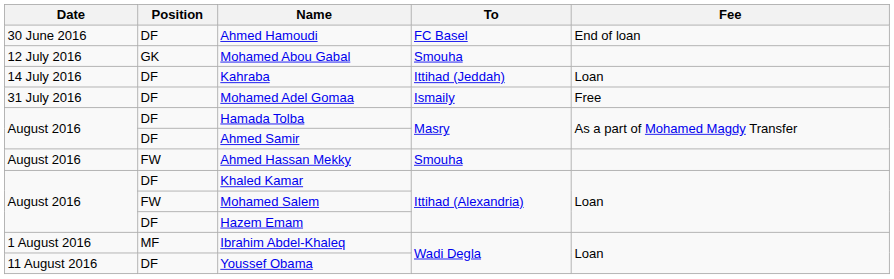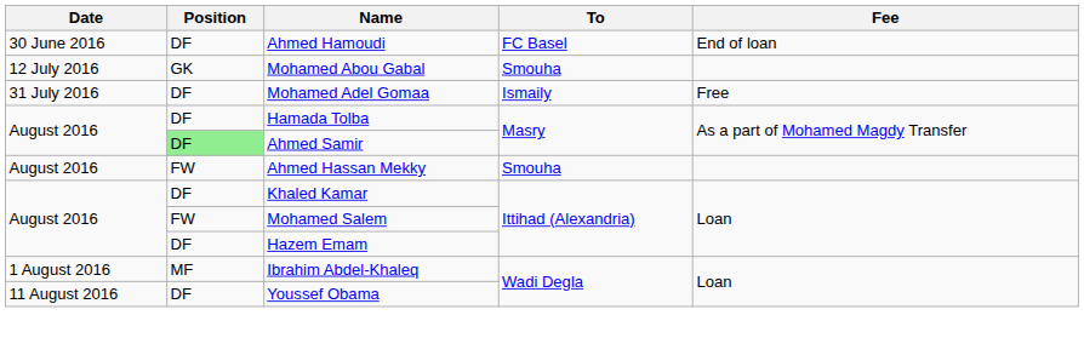- row: 14 July 2016 | DF | Kahraba | Ittihad (Jeddah) | Loan
Ahmed Samir | Position: no background -> lightgreen background
